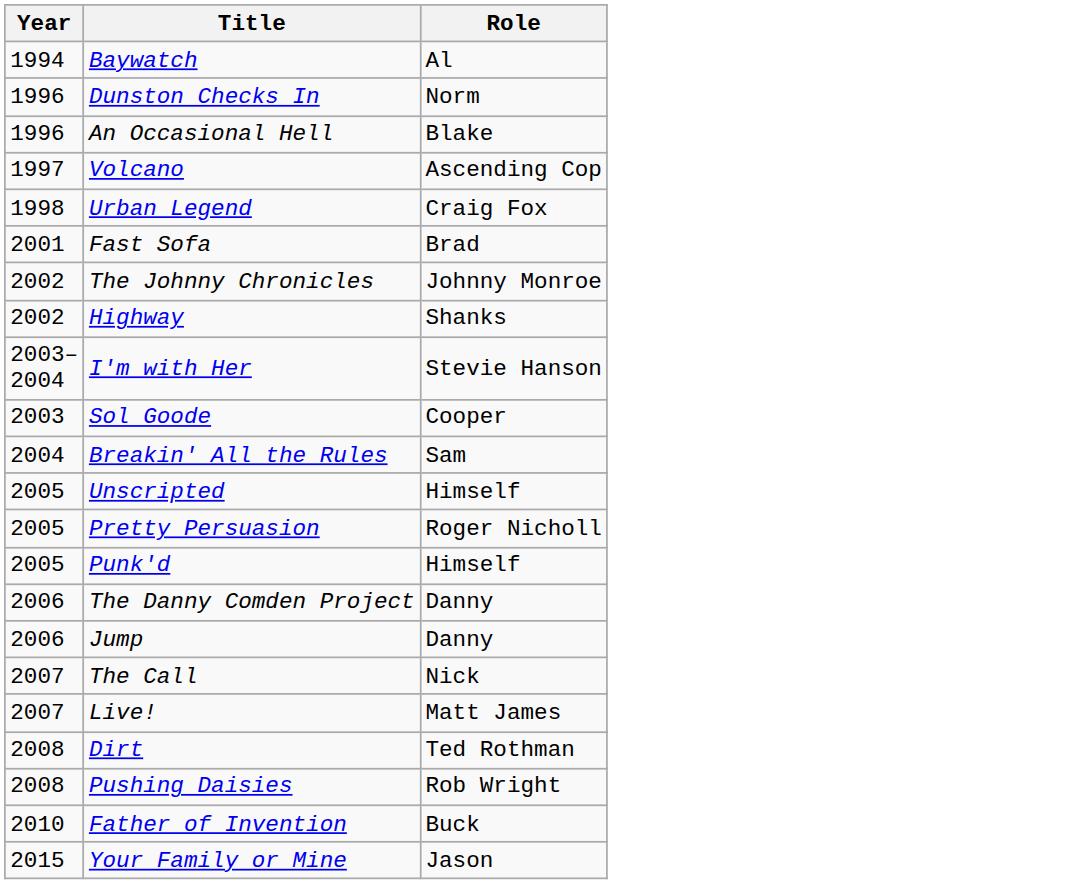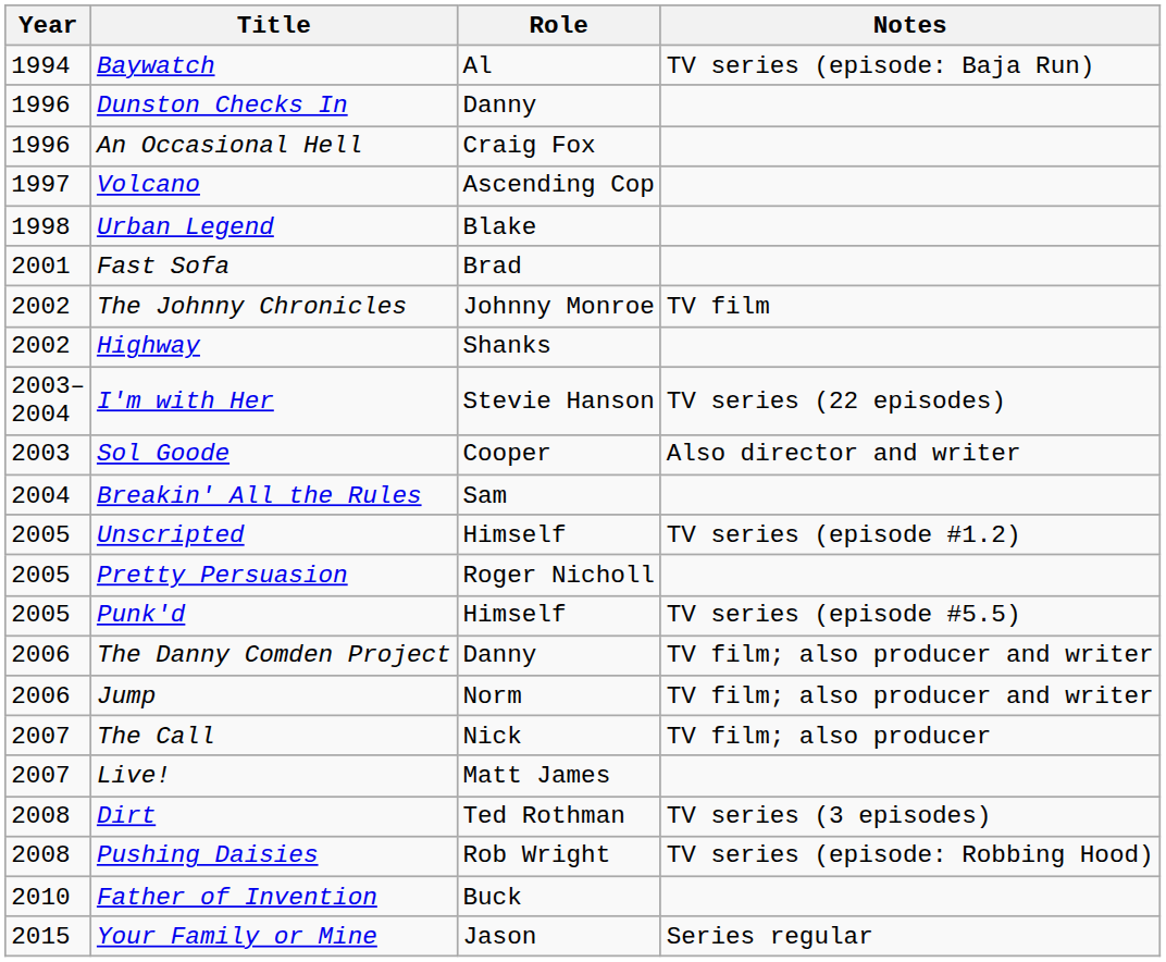+ column: Notes | TV series (episode: Baja Run) | TV film | TV series (22 episodes) | Also director and writer | TV series (episode #1.2) | TV series (episode #5.5) | TV film; also producer and writer | TV film; also producer and writer | TV film; also producer | TV series (3 episodes) | TV series (episode: Robbing Hood) | Series regular
Dunston Checks In | Role: Norm -> Danny
An Occasional Hell | Role: Blake -> Craig Fox
Urban Legend | Role: Craig Fox -> Blake
Jump | Role: Danny -> Norm
